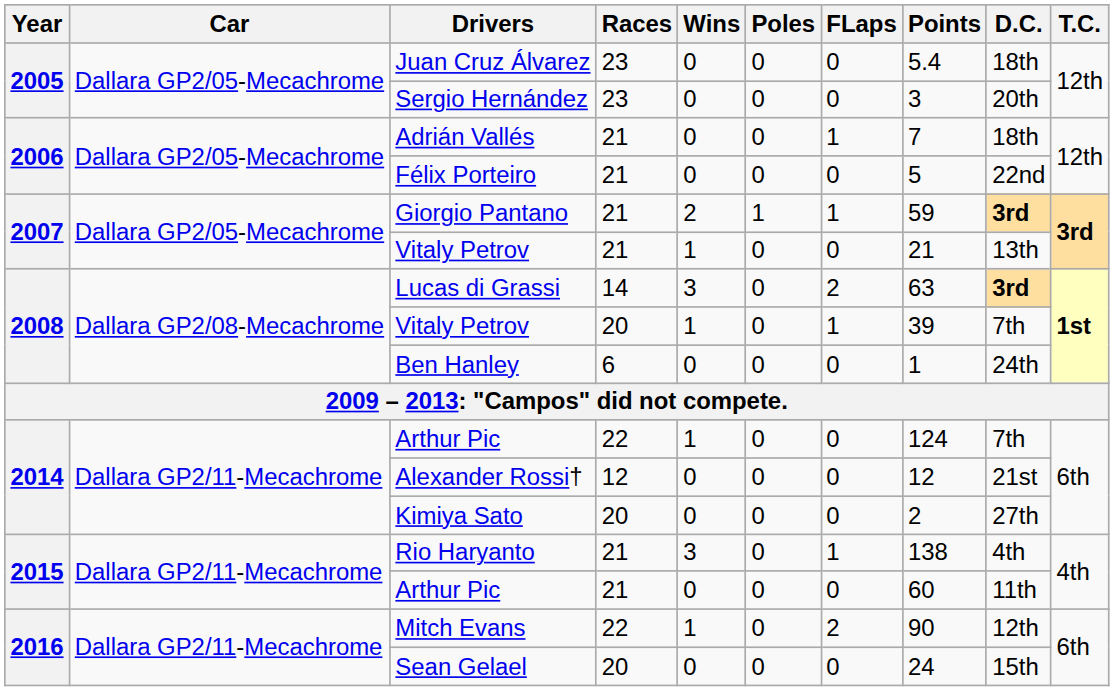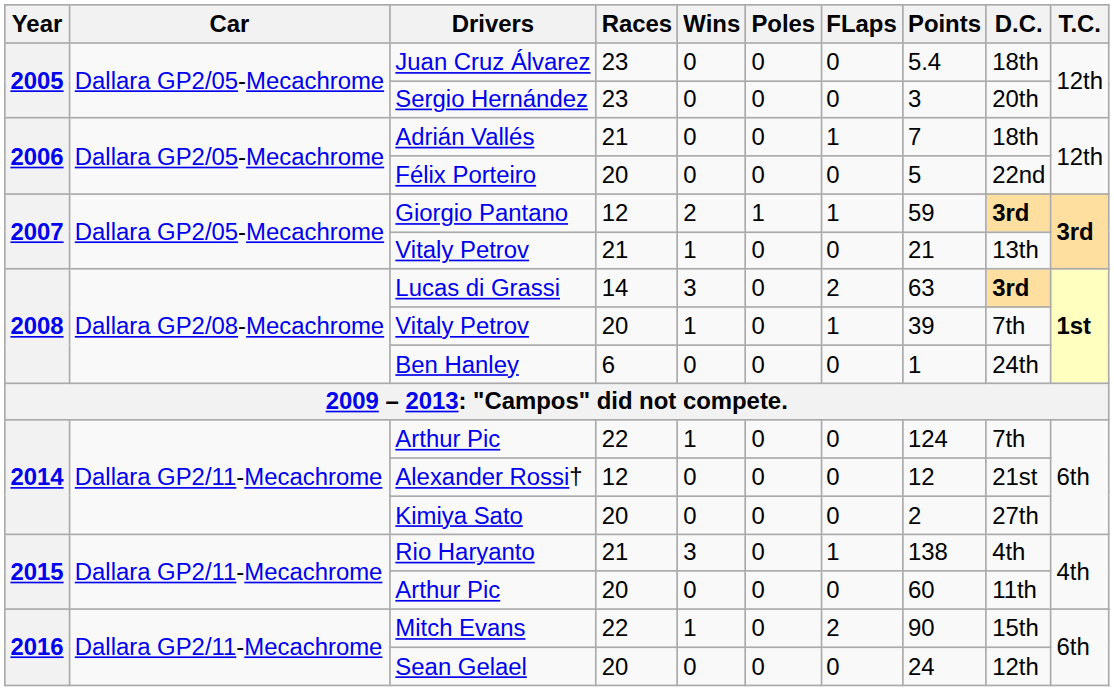Félix Porteiro | Races: 21 -> 20
Giorgio Pantano | Races: 21 -> 12
2015 / Arthur Pic | Races: 21 -> 20
Mitch Evans | D.C.: 12th -> 15th
Sean Gelael | D.C.: 15th -> 12th
